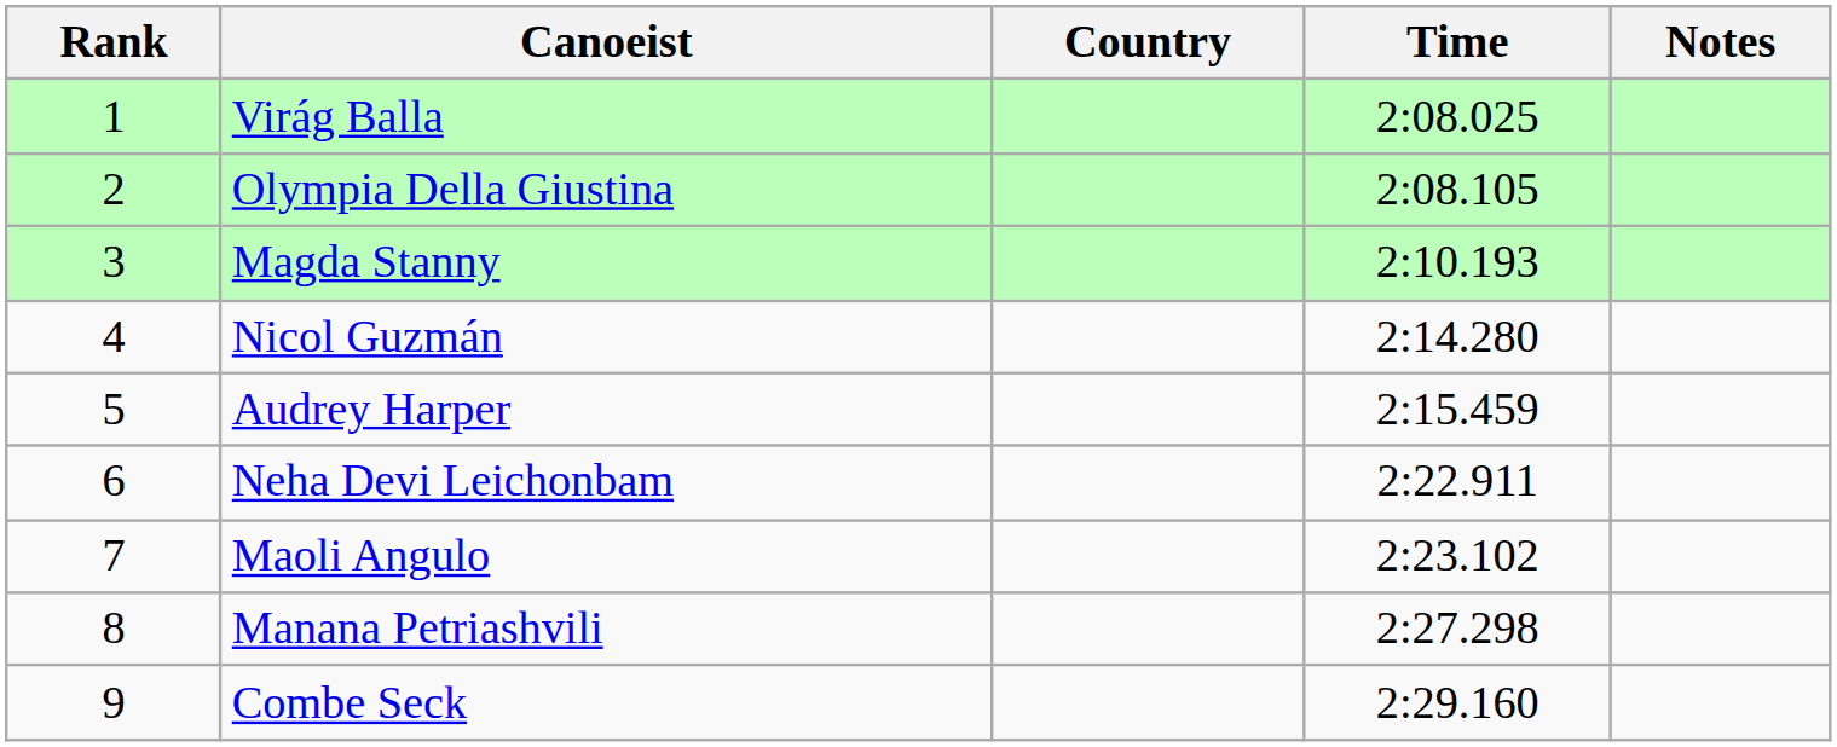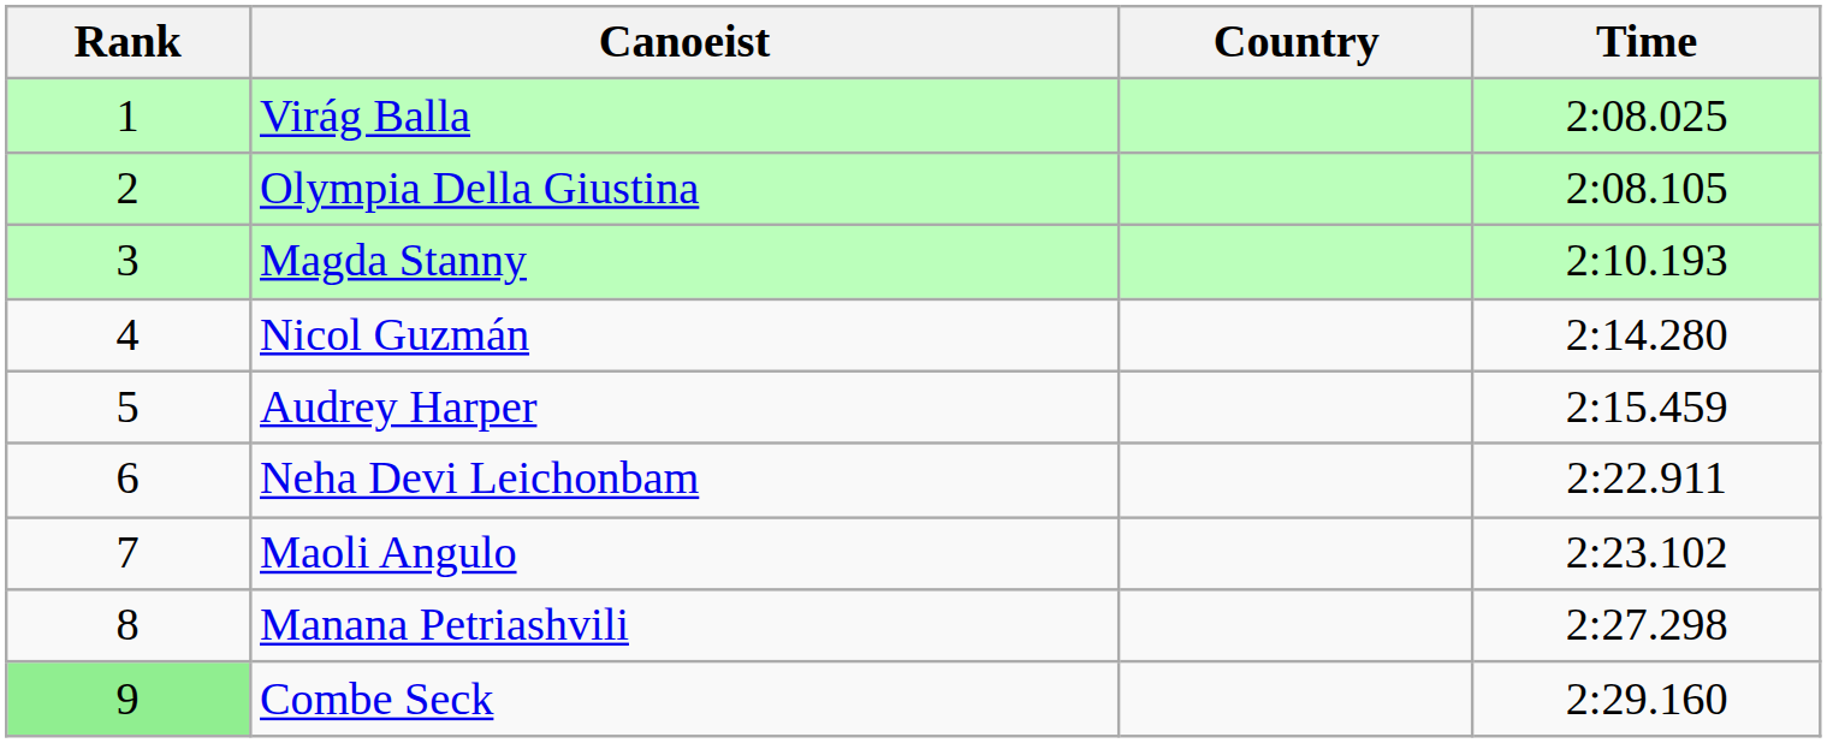- column: Notes
Combe Seck | Rank: no background -> lightgreen background
